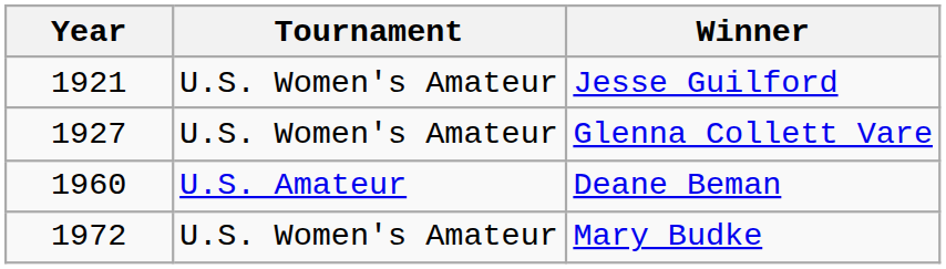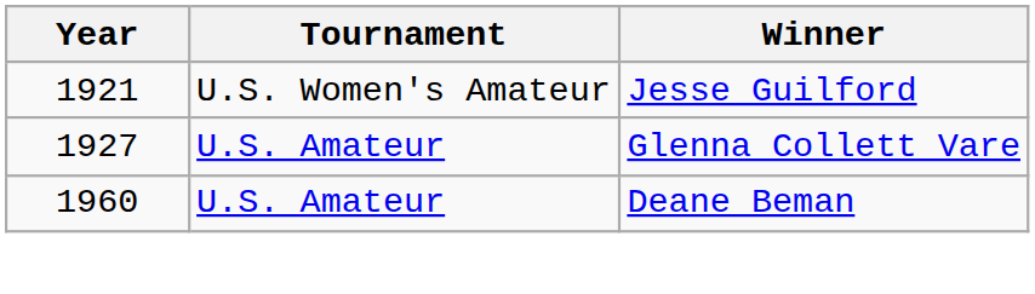Glenna Collett Vare | Tournament: U.S. Women's Amateur -> U.S. Amateur
- row: 1972 | U.S. Women's Amateur | Mary Budke
